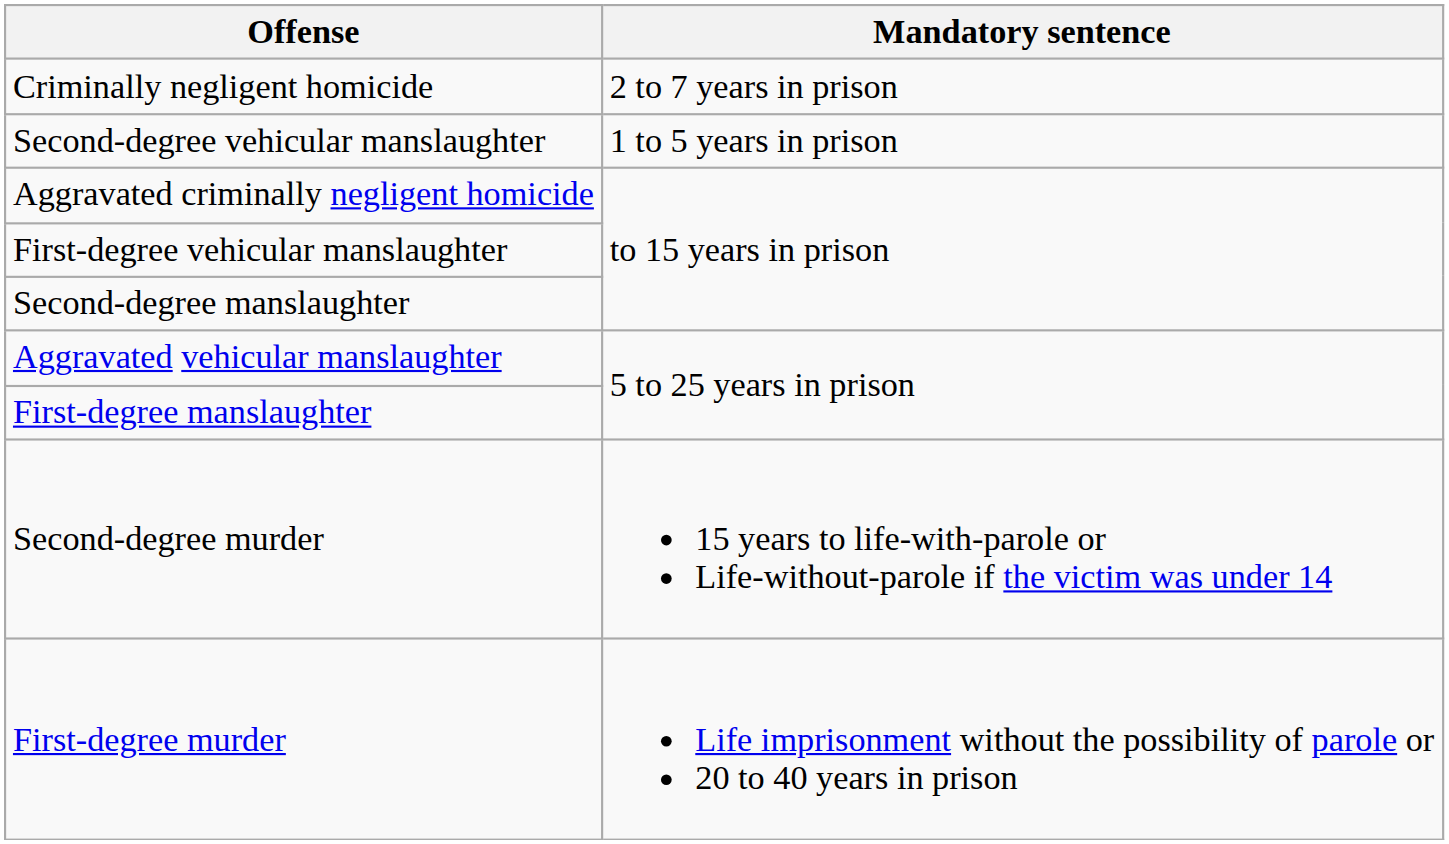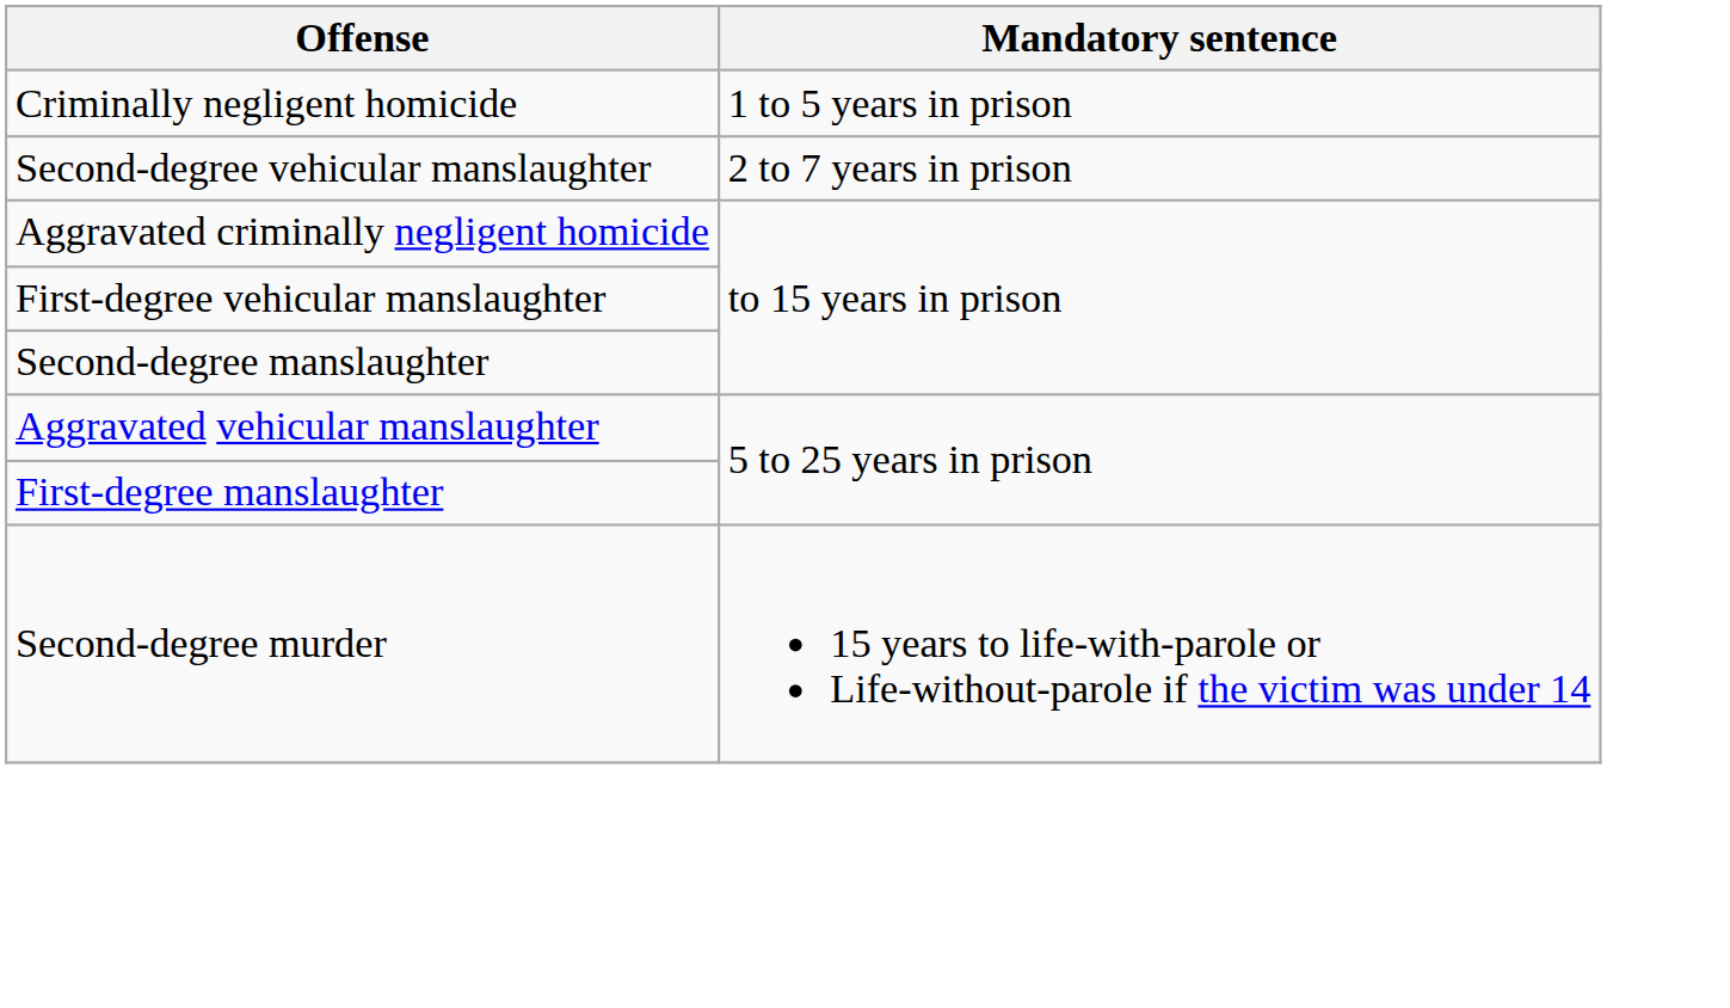Criminally negligent homicide | Mandatory sentence: 2 to 7 years in prison -> 1 to 5 years in prison
Second-degree vehicular manslaughter | Mandatory sentence: 1 to 5 years in prison -> 2 to 7 years in prison
- row: First-degree murder | Life imprisonment without the possibility of parole or 20 to 40 years in prison
